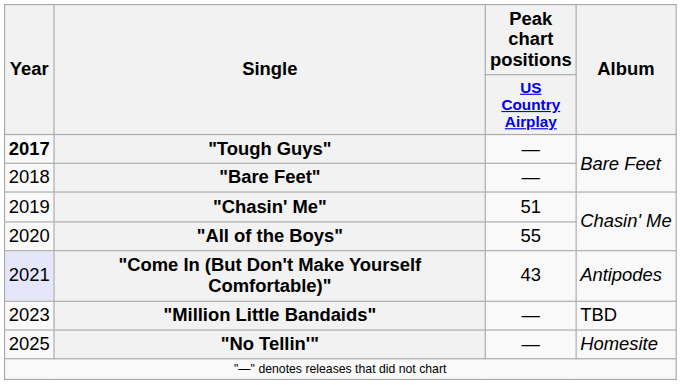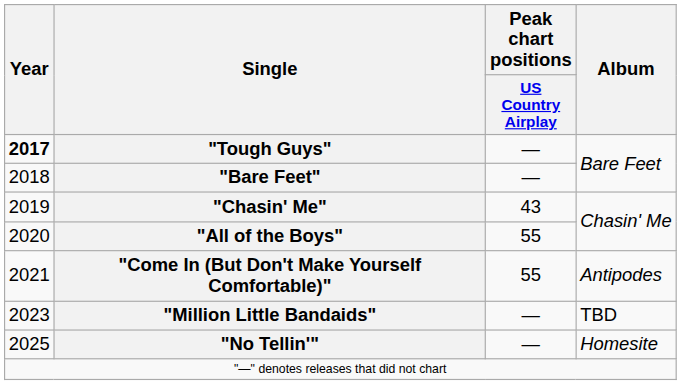"Chasin' Me" | Peak chart positions / US Country Airplay: 51 -> 43
"Come In (But Don't Make Yourself Comfortable)" | Year: lavender background -> no background
"Come In (But Don't Make Yourself Comfortable)" | Peak chart positions / US Country Airplay: 43 -> 55
